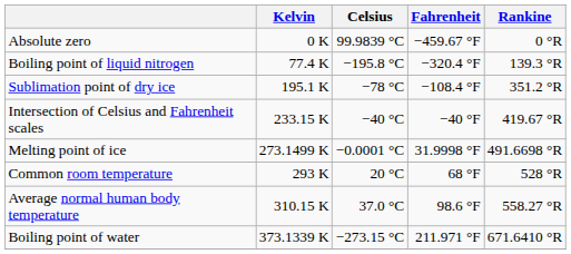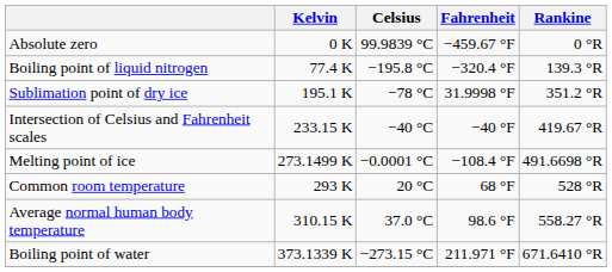Sublimation point of dry ice | Fahrenheit: −108.4 °F -> 31.9998 °F
Melting point of ice | Fahrenheit: 31.9998 °F -> −108.4 °F
